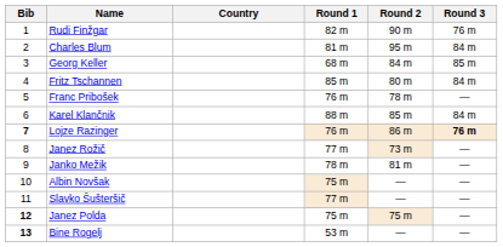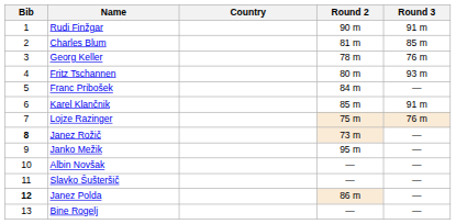- column: Round 1 | 82 m | 81 m | 68 m | 85 m | 76 m | 88 m | 76 m | 77 m | 78 m | 75 m | 77 m | 75 m | 53 m
Rudi Finžgar | Round 3: 76 m -> 91 m
Charles Blum | Round 2: 95 m -> 81 m
Charles Blum | Round 3: 84 m -> 85 m
Georg Keller | Round 2: 84 m -> 78 m
Georg Keller | Round 3: 85 m -> 76 m
Fritz Tschannen | Round 3: 84 m -> 93 m
Franc Pribošek | Round 2: 78 m -> 84 m
Karel Klančnik | Round 3: 84 m -> 91 m
Lojze Razinger | Bib: bold -> normal
Lojze Razinger | Round 2: 86 m -> 75 m
Lojze Razinger | Round 3: bold -> normal
Janez Rožič | Bib: normal -> bold
Janko Mežik | Round 2: 81 m -> 95 m
Janez Polda | Round 2: 75 m -> 86 m
Bine Rogelj | Bib: bold -> normal
